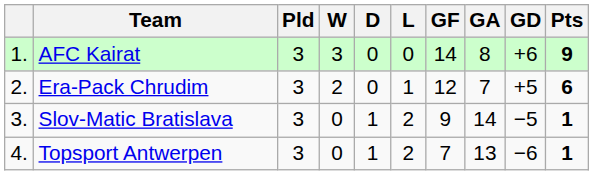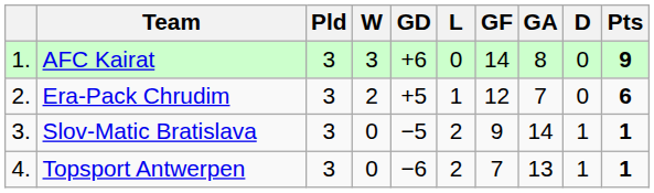columns swapped: D <-> GD
